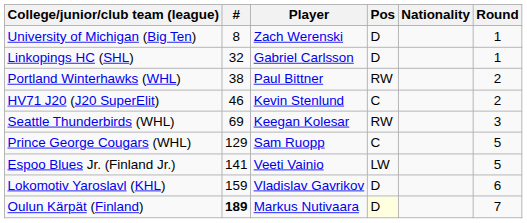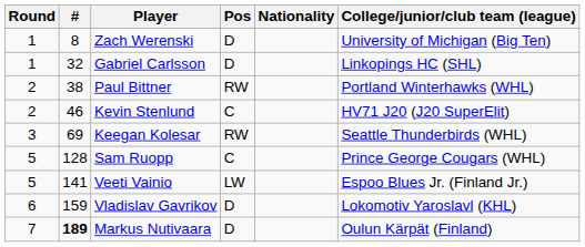columns swapped: Round <-> College/junior/club team (league)
Sam Ruopp | #: 129 -> 128
Markus Nutivaara | Pos: lightyellow background -> no background
